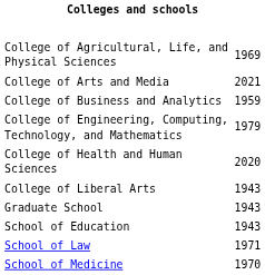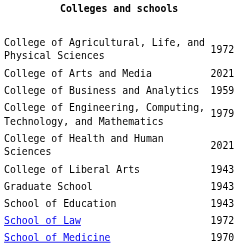College of Agricultural, Life, and Physical Sciences | column 2: 1969 -> 1972
College of Health and Human Sciences | column 2: 2020 -> 2021
School of Law | column 2: 1971 -> 1972
